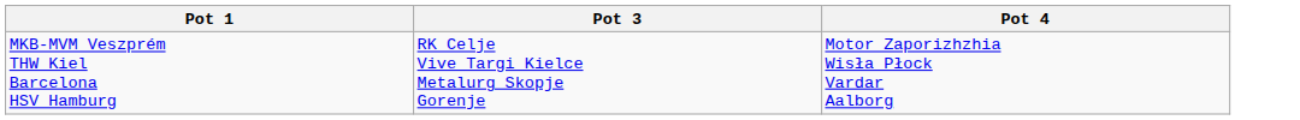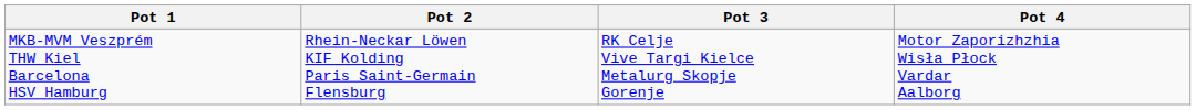+ column: Pot 2 | Rhein-Neckar Löwen KIF Kolding Paris Saint-Germain Flensburg
